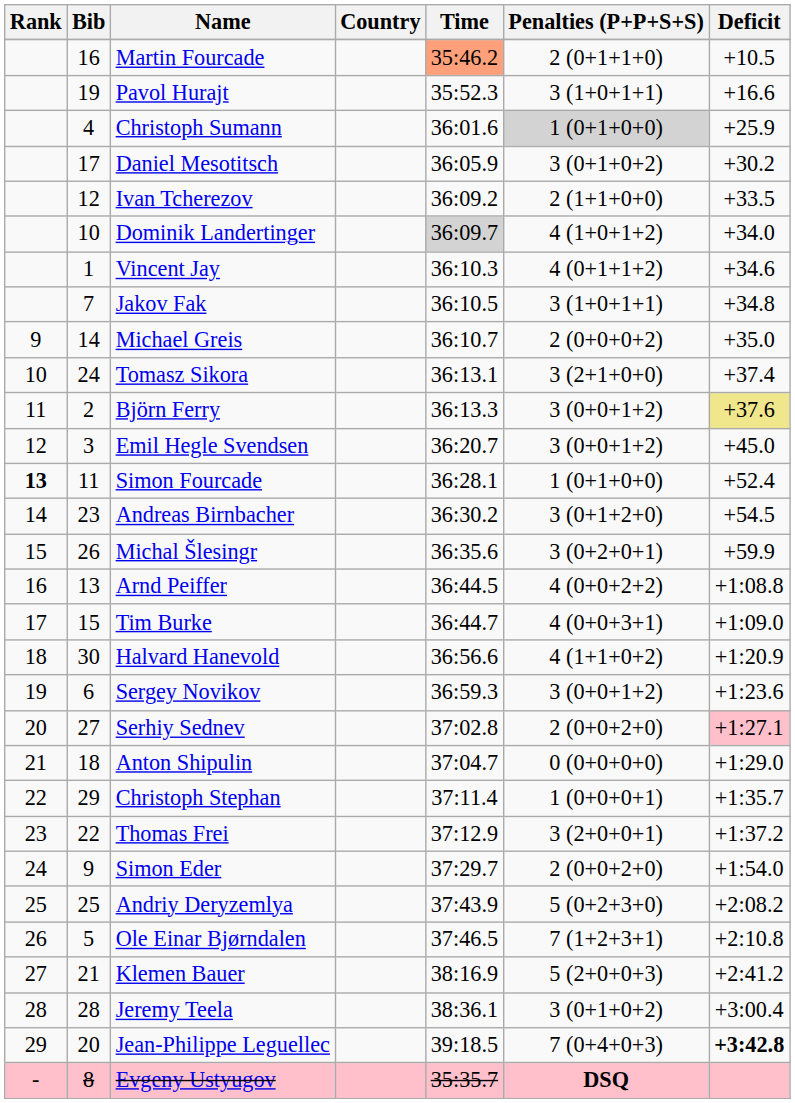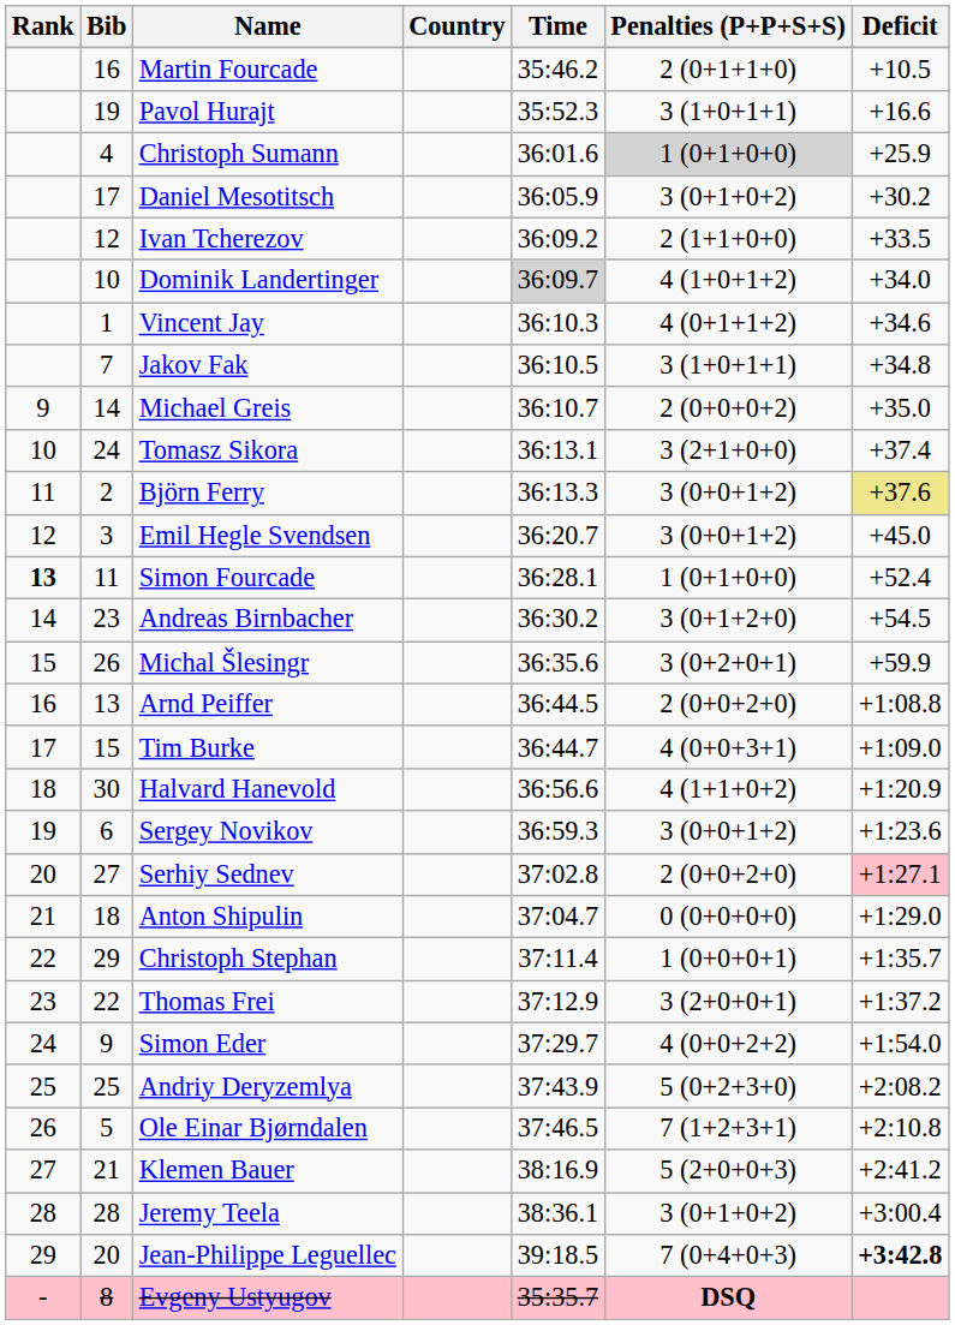Martin Fourcade | Time: lightsalmon background -> no background
Arnd Peiffer | Penalties (P+P+S+S): 4 (0+0+2+2) -> 2 (0+0+2+0)
Simon Eder | Penalties (P+P+S+S): 2 (0+0+2+0) -> 4 (0+0+2+2)
